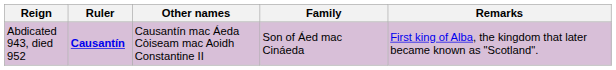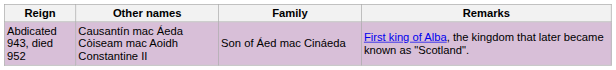- column: Ruler | Causantín
